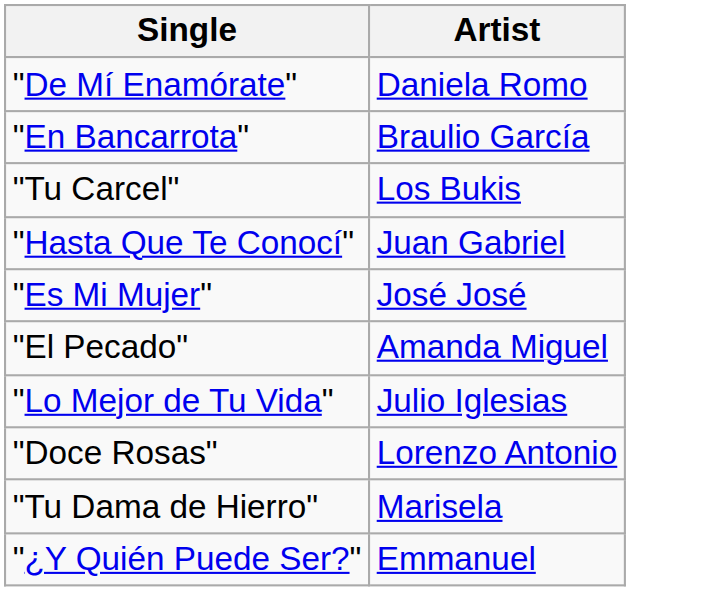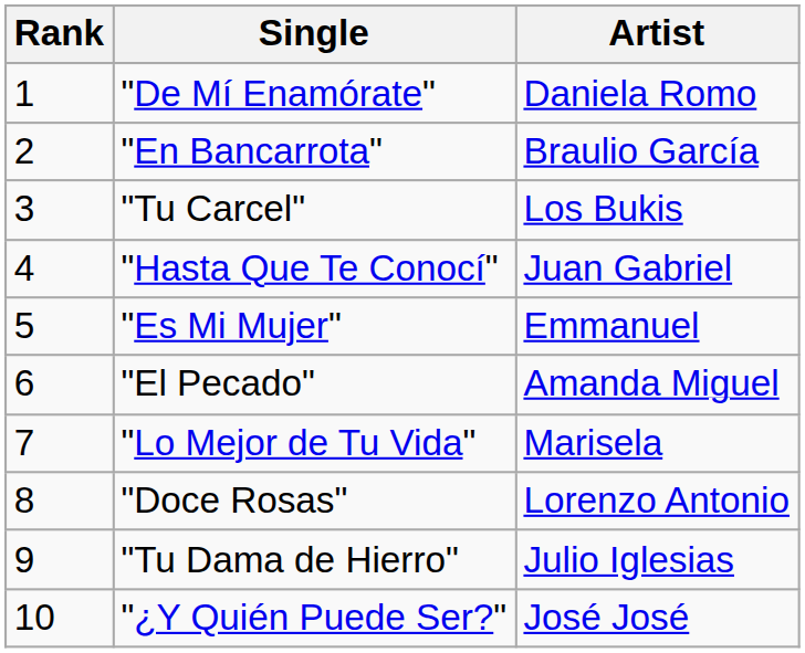+ column: Rank | 1 | 2 | 3 | 4 | 5 | 6 | 7 | 8 | 9 | 10
"Es Mi Mujer" | Artist: José José -> Emmanuel
"Lo Mejor de Tu Vida" | Artist: Julio Iglesias -> Marisela
"Tu Dama de Hierro" | Artist: Marisela -> Julio Iglesias
"¿Y Quién Puede Ser?" | Artist: Emmanuel -> José José
